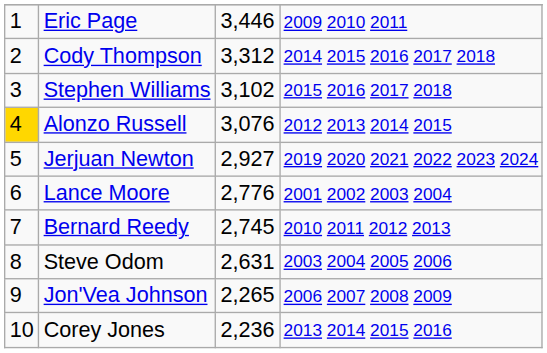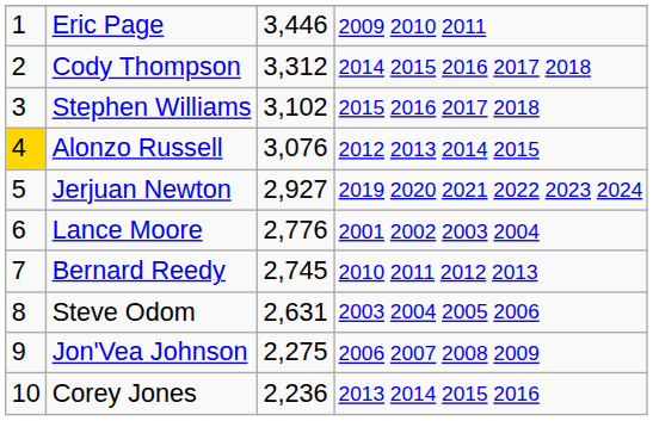Jon'Vea Johnson | column 3: 2,265 -> 2,275
